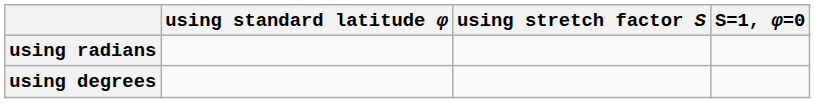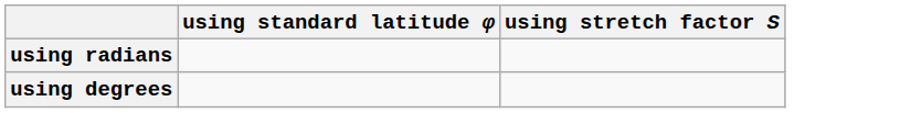- column: S=1, φ=0
